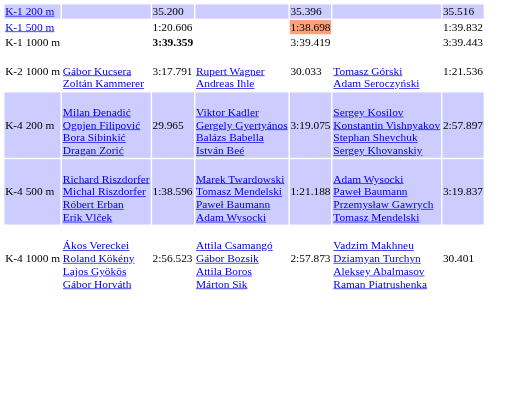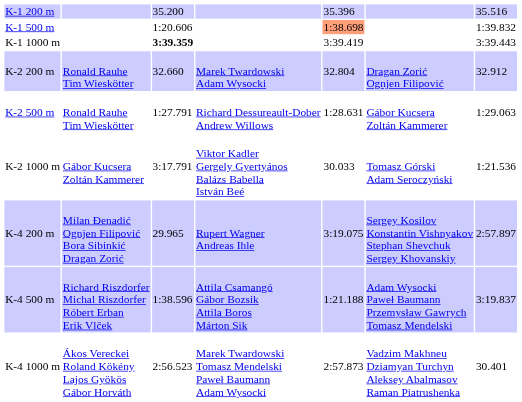+ row: K-2 200 m | Ronald Rauhe Tim Wieskötter | 32.660 | Marek Twardowski Adam Wysocki | 32.804 | Dragan Zorić Ognjen Filipović | 32.912
+ row: K-2 500 m | Ronald Rauhe Tim Wieskötter | 1:27.791 | Richard Dessureault-Dober Andrew Willows | 1:28.631 | Gábor Kucsera Zoltán Kammerer | 1:29.063
K-2 1000 m | column 4: Rupert Wagner Andreas Ihle -> Viktor Kadler Gergely Gyertyános Balázs Babella István Beé
K-4 200 m | column 4: Viktor Kadler Gergely Gyertyános Balázs Babella István Beé -> Rupert Wagner Andreas Ihle
K-4 500 m | column 4: Marek Twardowski Tomasz Mendelski Paweł Baumann Adam Wysocki -> Attila Csamangó Gábor Bozsik Attila Boros Márton Sik
K-4 1000 m | column 4: Attila Csamangó Gábor Bozsik Attila Boros Márton Sik -> Marek Twardowski Tomasz Mendelski Paweł Baumann Adam Wysocki
